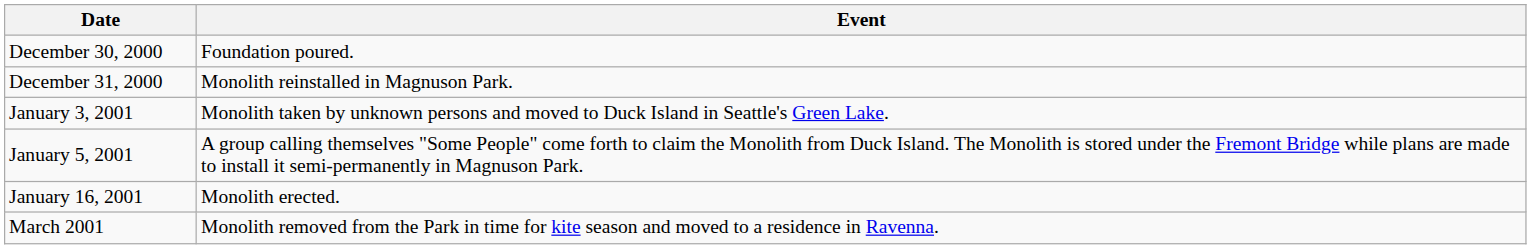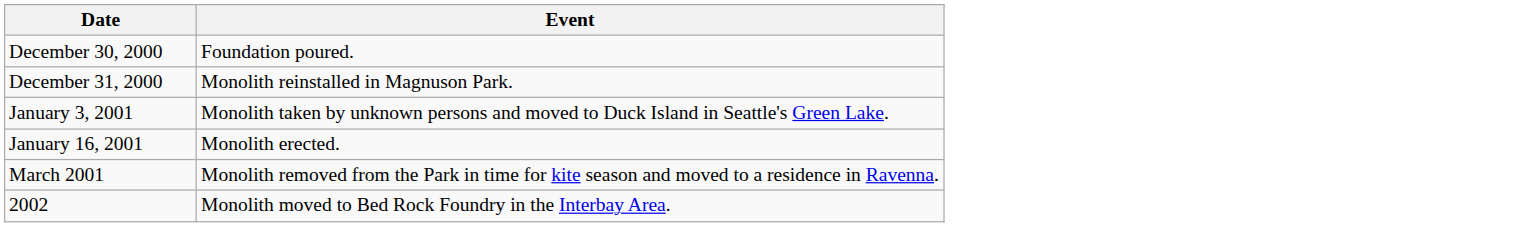- row: January 5, 2001 | A group calling themselves "Some People" come forth to claim the Monolith from Duck Island. The Monolith is stored under the Fremont Bridge while plans are made to install it semi-permanently in Magnuson Park.
+ row: 2002 | Monolith moved to Bed Rock Foundry in the Interbay Area.
